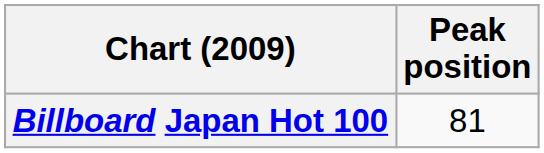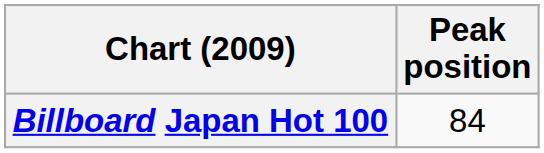Billboard Japan Hot 100 | Peak position: 81 -> 84
